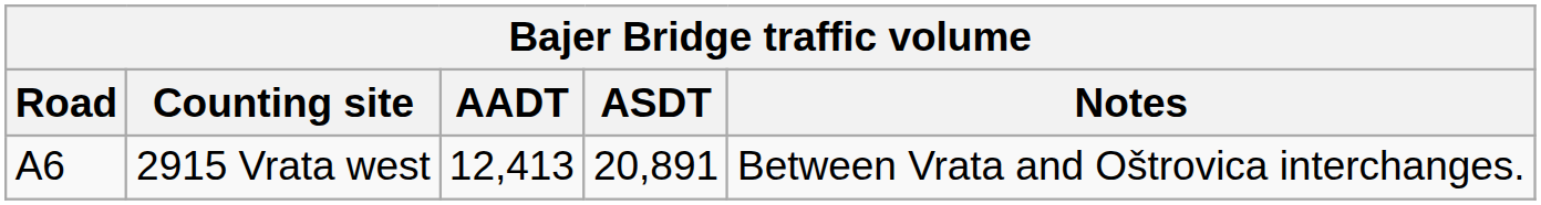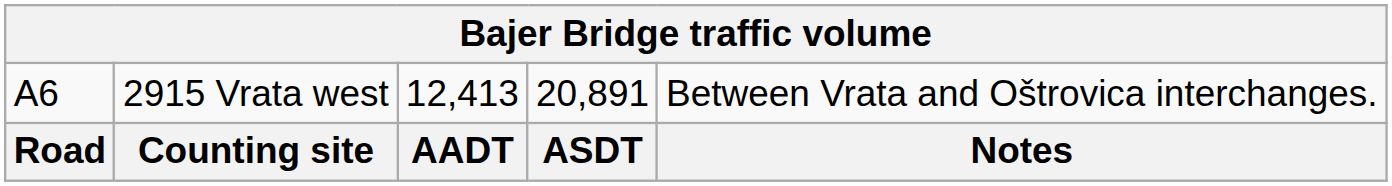rows swapped: Road <-> A6
